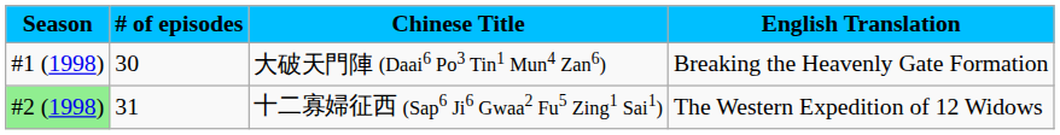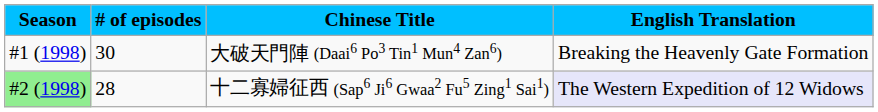十二寡婦征西 (Sap6 Ji6 Gwaa2 Fu5 Zing1 Sai1) | # of episodes: 31 -> 28
十二寡婦征西 (Sap6 Ji6 Gwaa2 Fu5 Zing1 Sai1) | English Translation: no background -> lavender background
